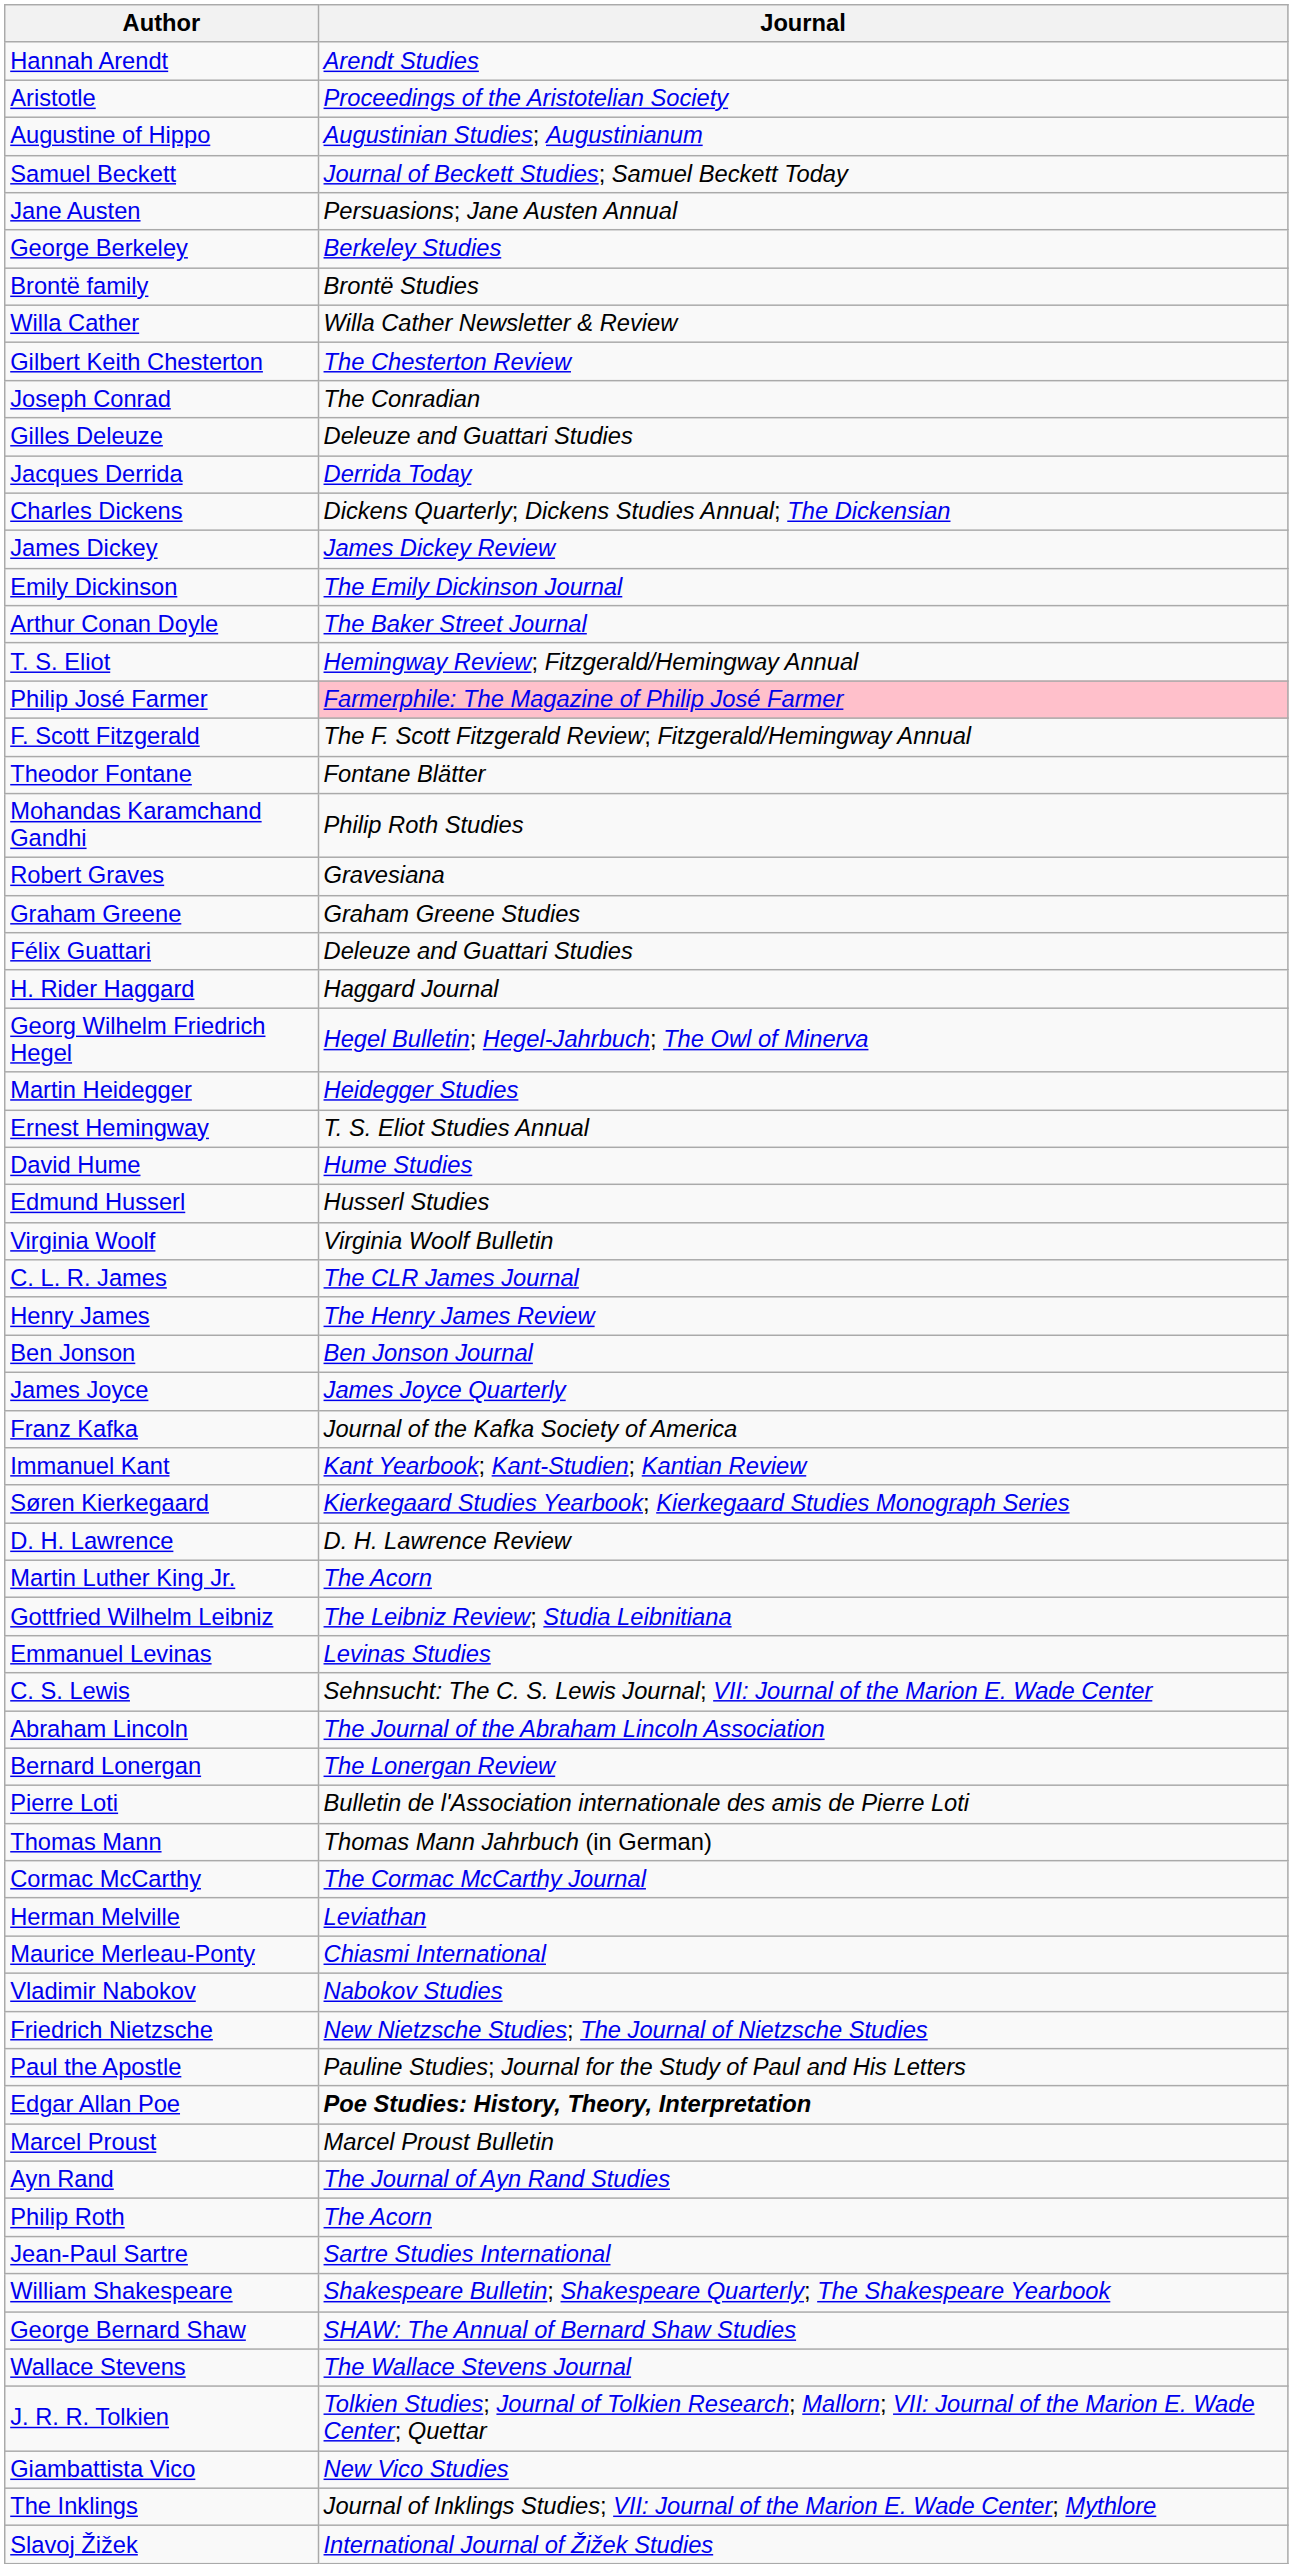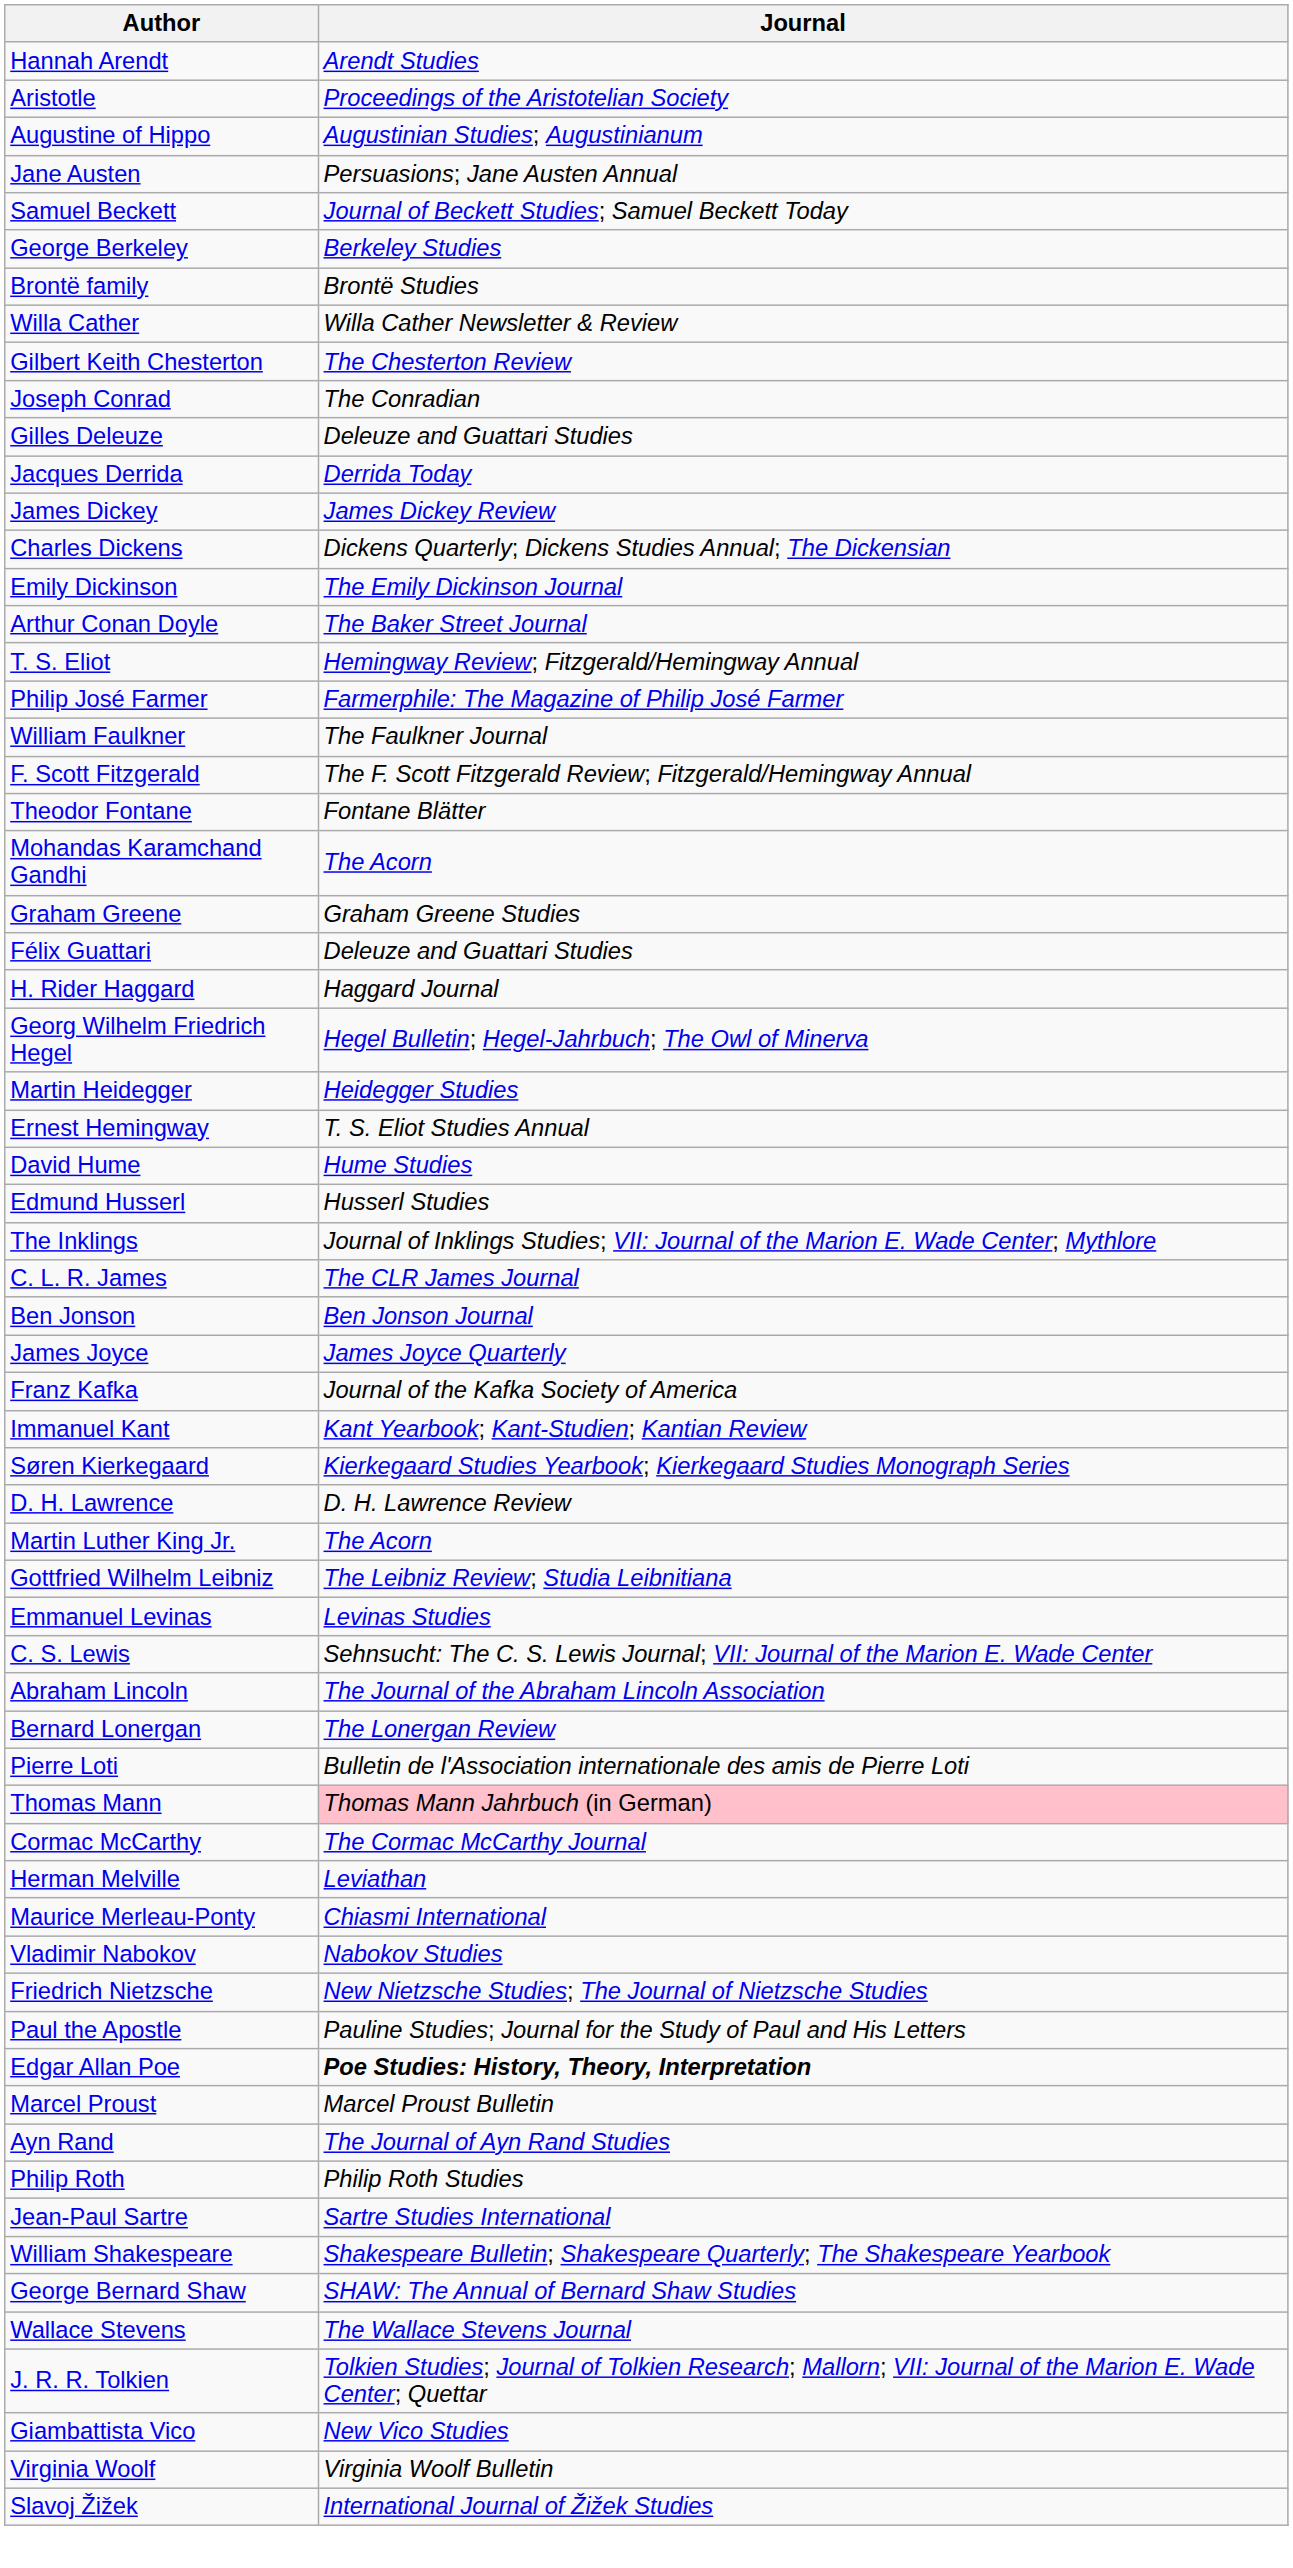rows swapped: Jane Austen <-> Samuel Beckett
rows swapped: Charles Dickens <-> James Dickey
Philip José Farmer | Journal: pink background -> no background
+ row: William Faulkner | The Faulkner Journal
Mohandas Karamchand Gandhi | Journal: Philip Roth Studies -> The Acorn
- row: Robert Graves | Gravesiana
rows swapped: The Inklings <-> Virginia Woolf
- row: Henry James | The Henry James Review
Thomas Mann | Journal: no background -> pink background
Philip Roth | Journal: The Acorn -> Philip Roth Studies
